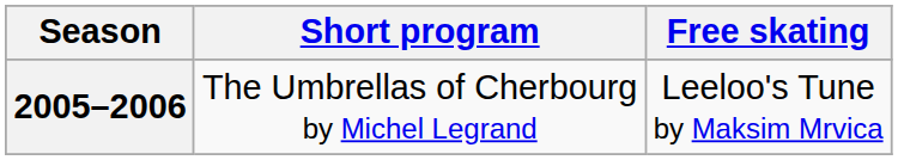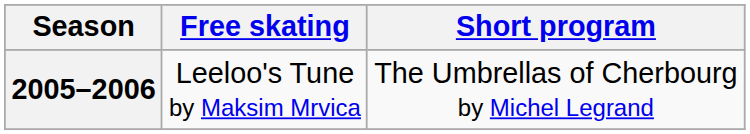columns swapped: Short program <-> Free skating
